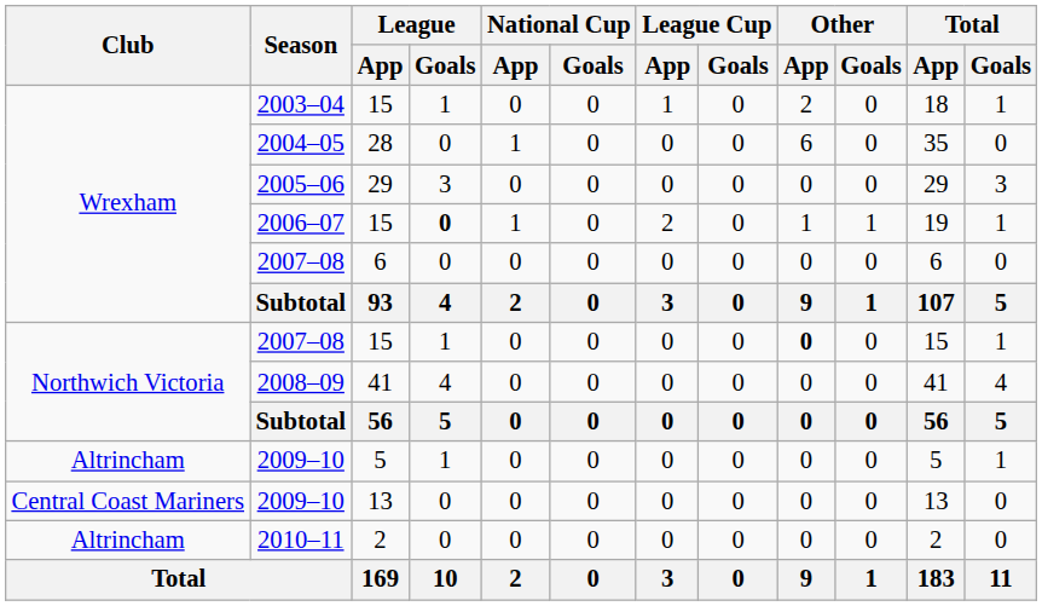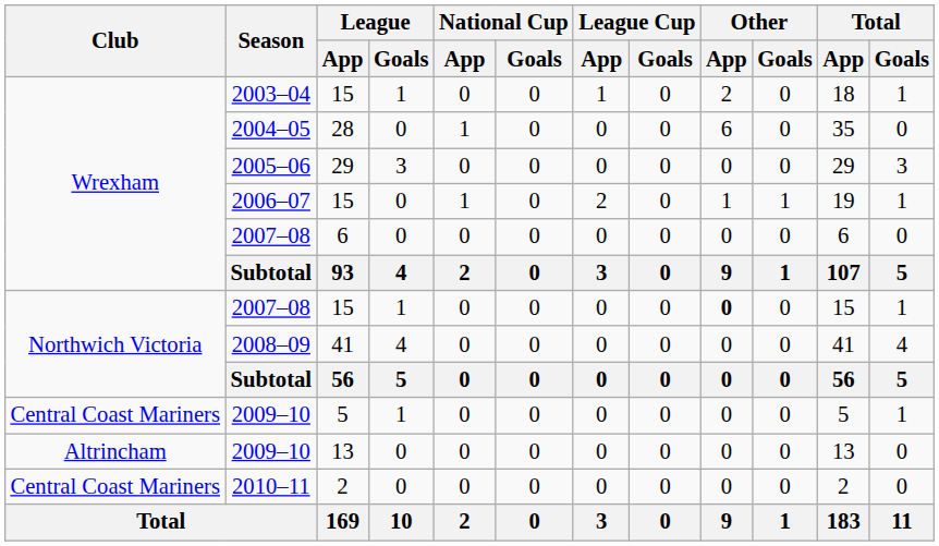2006–07 | League / Goals: bold -> normal
2009–10 / 5 | Club: Altrincham -> Central Coast Mariners
2009–10 / 13 | Club: Central Coast Mariners -> Altrincham
2010–11 | Club: Altrincham -> Central Coast Mariners
